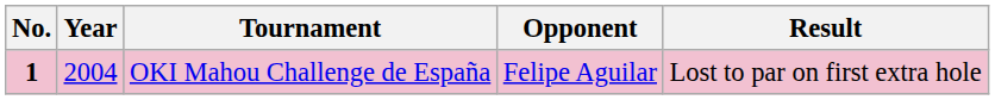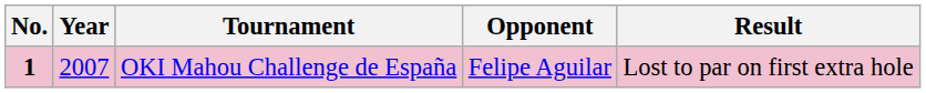OKI Mahou Challenge de España | Year: 2004 -> 2007
